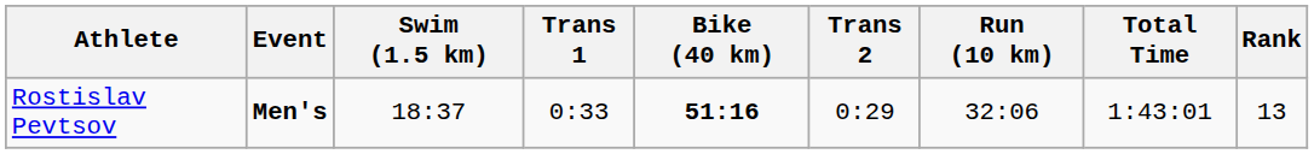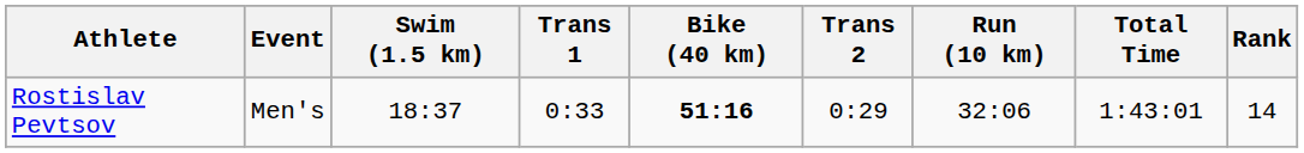Rostislav Pevtsov | Event: bold -> normal
Rostislav Pevtsov | Rank: 13 -> 14
